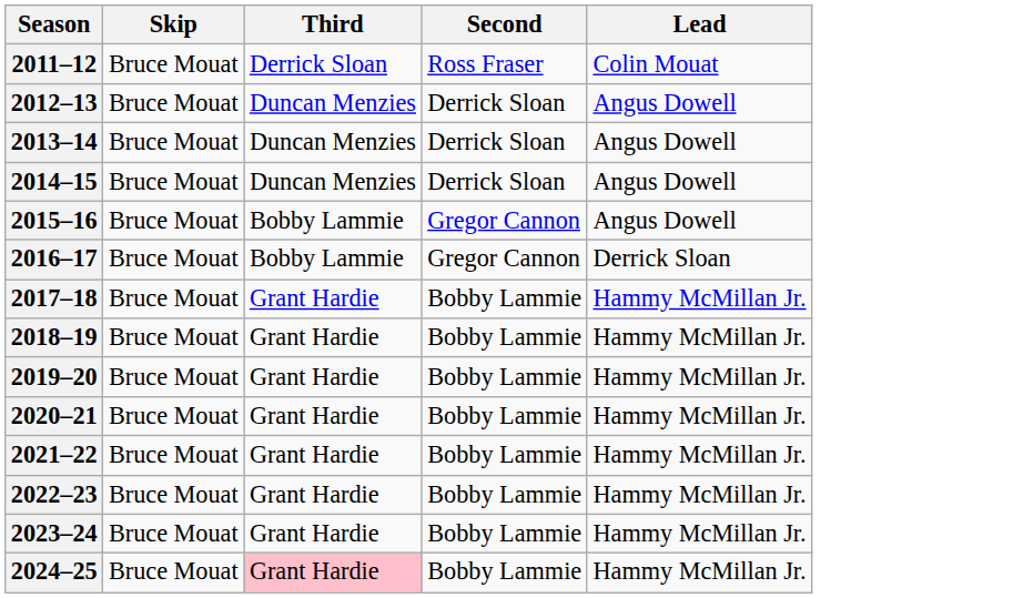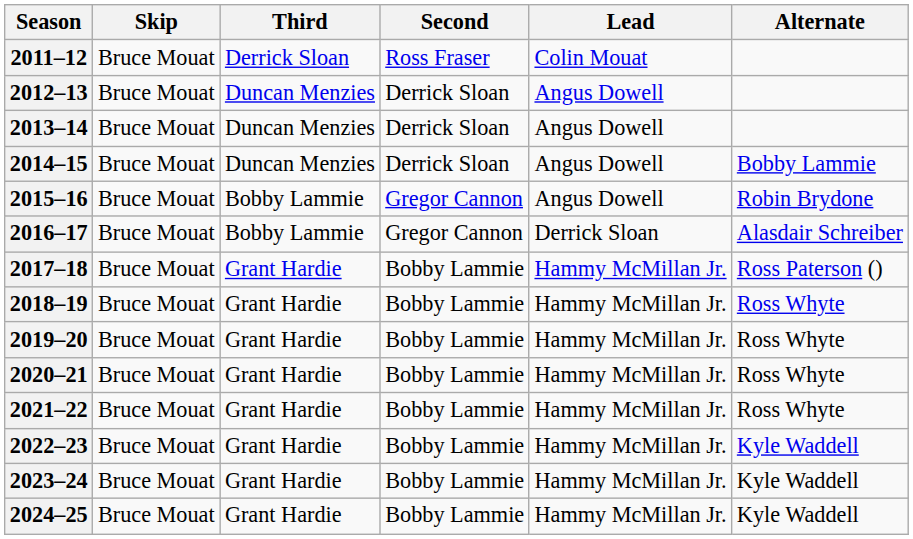+ column: Alternate | Bobby Lammie | Robin Brydone | Alasdair Schreiber | Ross Paterson () | Ross Whyte | Ross Whyte | Ross Whyte | Ross Whyte | Kyle Waddell | Kyle Waddell | Kyle Waddell
2024–25 | Third: pink background -> no background
